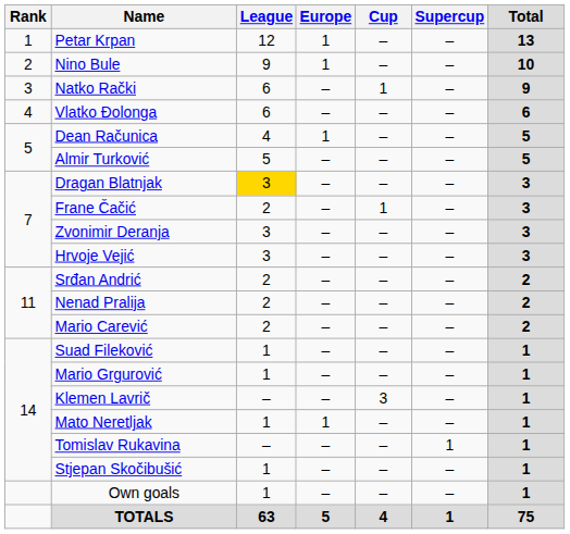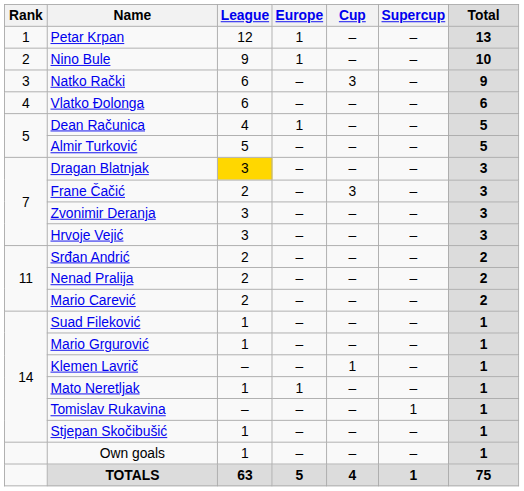Natko Rački | Cup: 1 -> 3
Frane Čačić | Cup: 1 -> 3
Klemen Lavrič | Cup: 3 -> 1
